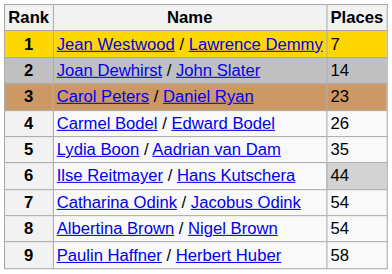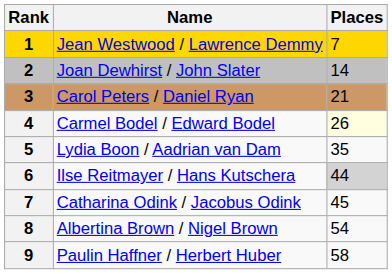Carol Peters / Daniel Ryan | Places: 23 -> 21
Carmel Bodel / Edward Bodel | Places: no background -> lightyellow background
Catharina Odink / Jacobus Odink | Places: 54 -> 45
